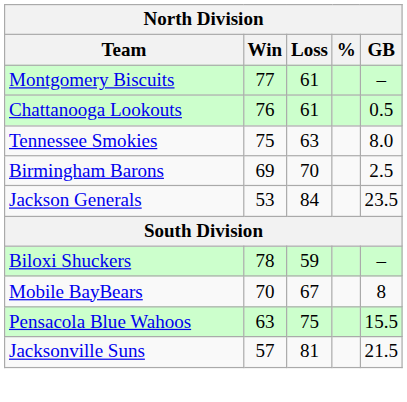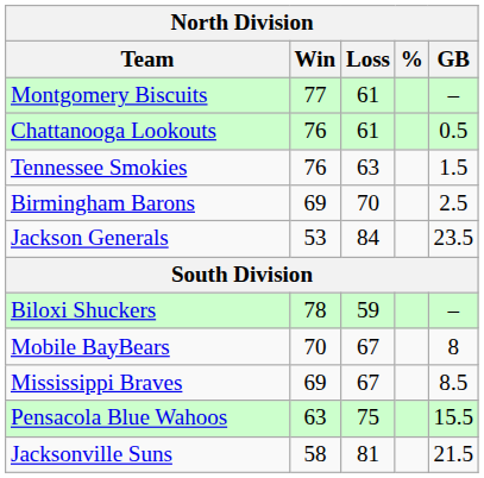Tennessee Smokies | Win: 75 -> 76
Tennessee Smokies | GB: 8.0 -> 1.5
+ row: Mississippi Braves | 69 | 67 | 8.5
Jacksonville Suns | Win: 57 -> 58
